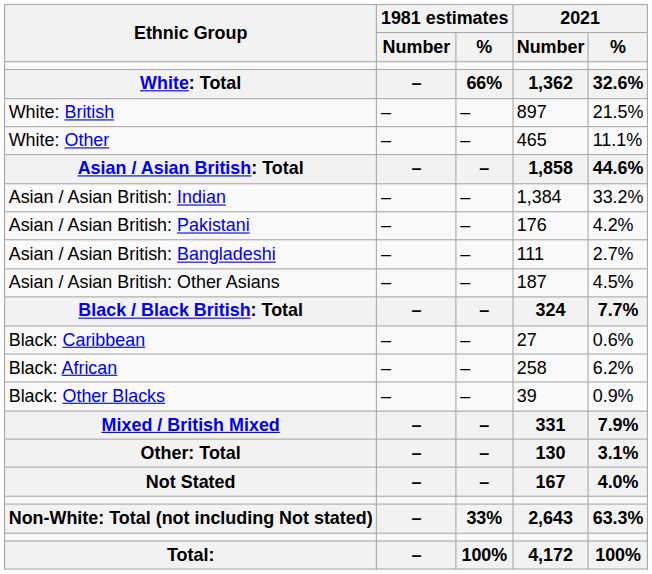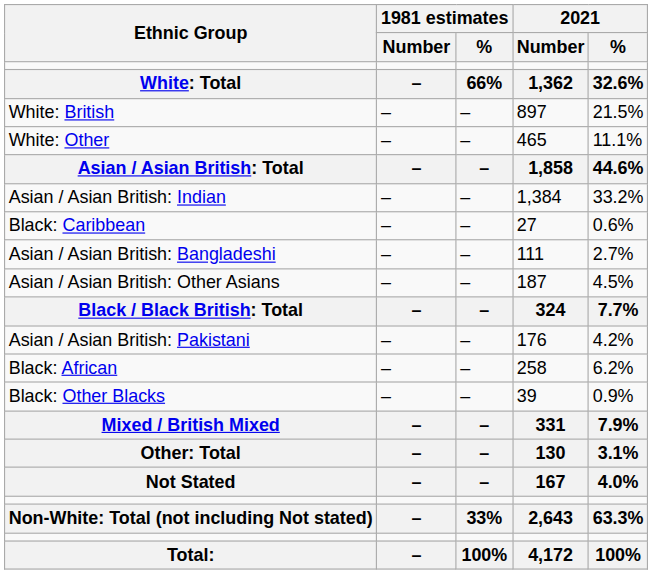rows swapped: Asian / Asian British: Pakistani <-> Black: Caribbean
